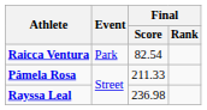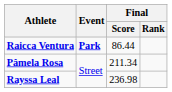Raicca Ventura | Event: normal -> bold
Raicca Ventura | Final / Score: 82.54 -> 86.44
Pâmela Rosa | Final / Score: 211.33 -> 211.34
